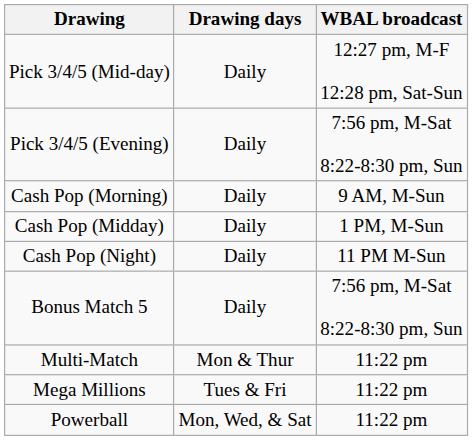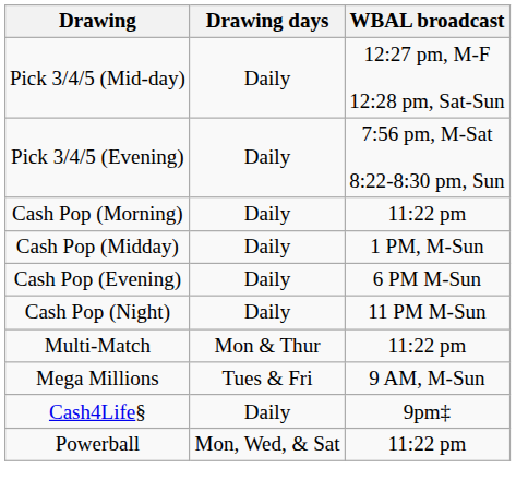Cash Pop (Morning) | WBAL broadcast: 9 AM, M-Sun -> 11:22 pm
+ row: Cash Pop (Evening) | Daily | 6 PM M-Sun
- row: Bonus Match 5 | Daily | 7:56 pm, M-Sat 8:22-8:30 pm, Sun
Mega Millions | WBAL broadcast: 11:22 pm -> 9 AM, M-Sun
+ row: Cash4Life§ | Daily | 9pm‡
